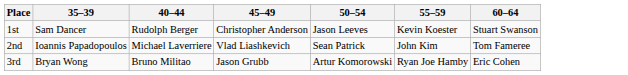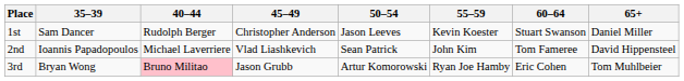+ column: 65+ | Daniel Miller | David Hippensteel | Tom Muhlbeier
3rd | 40–44: no background -> pink background
